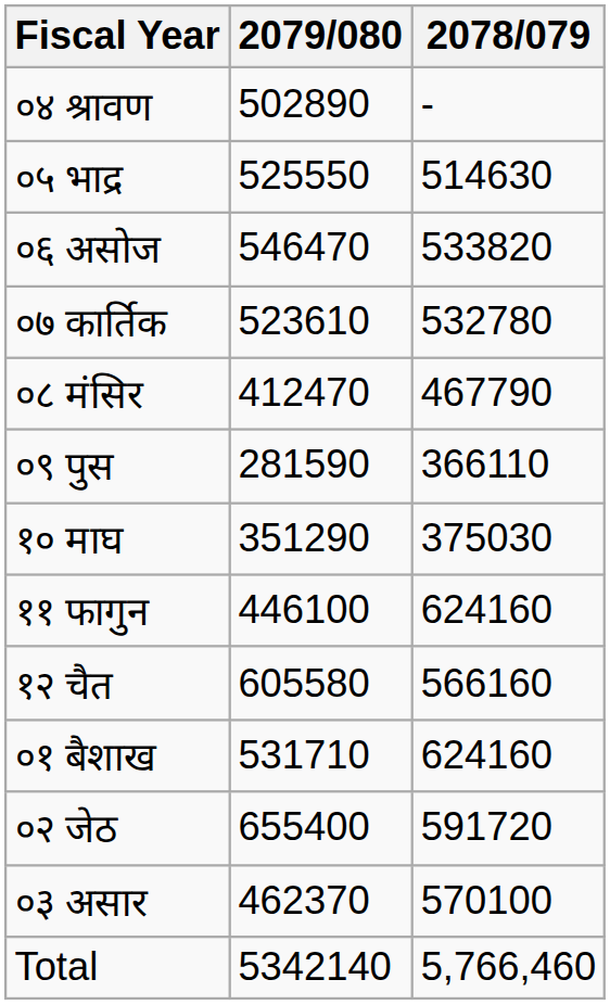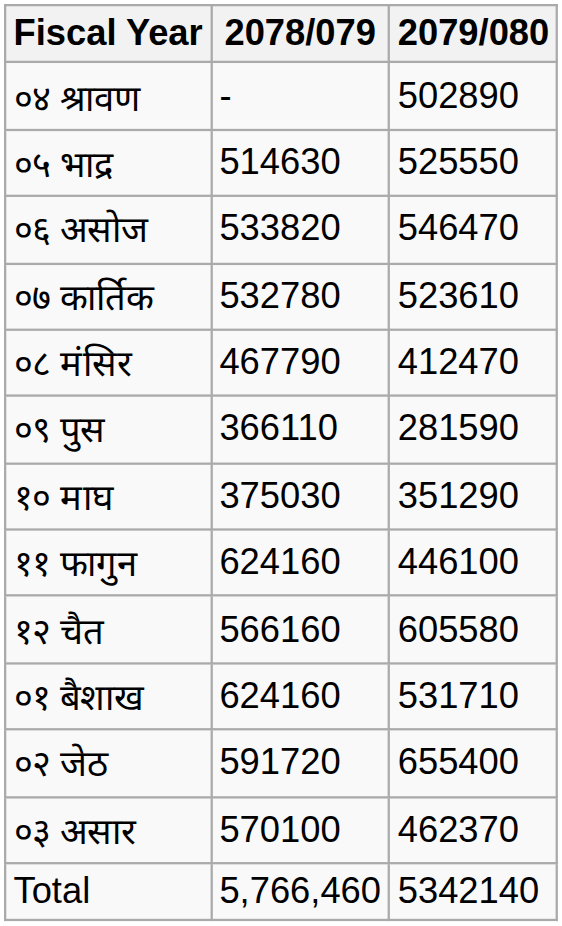columns swapped: 2078/079 <-> 2079/080
